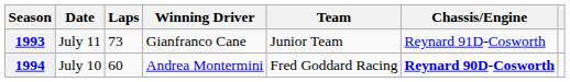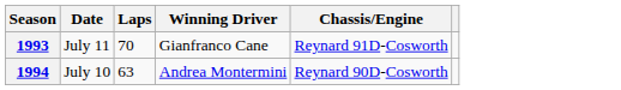- column: Team | Junior Team | Fred Goddard Racing
1993 | Laps: 73 -> 70
1994 | Laps: 60 -> 63
1994 | Chassis/Engine: bold -> normal
